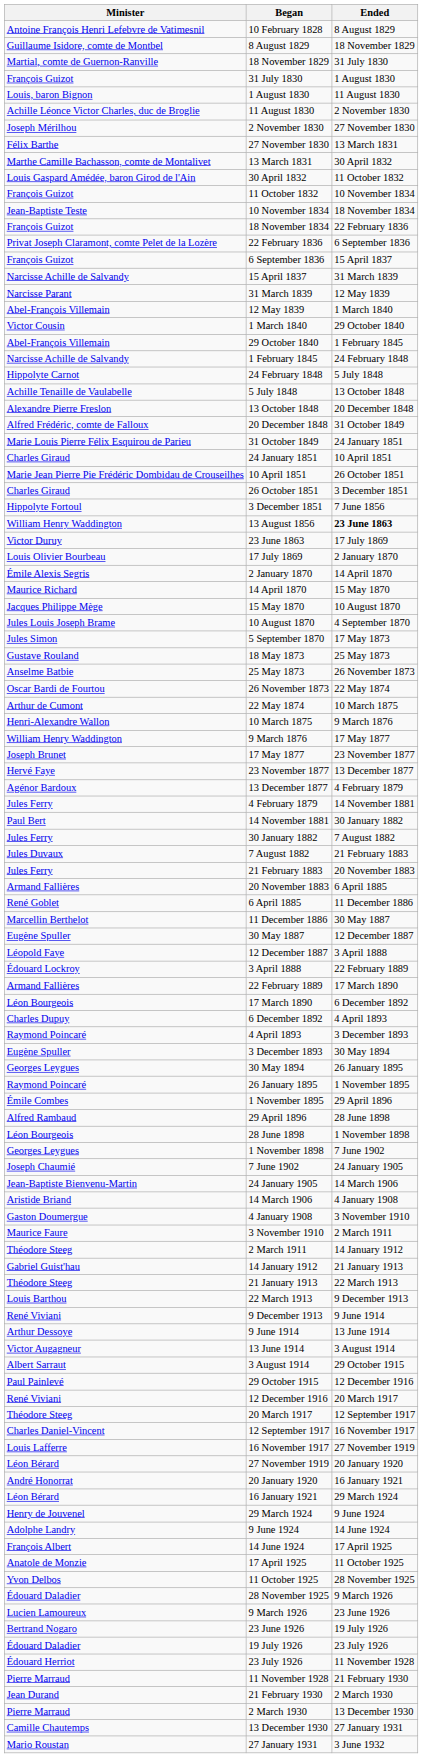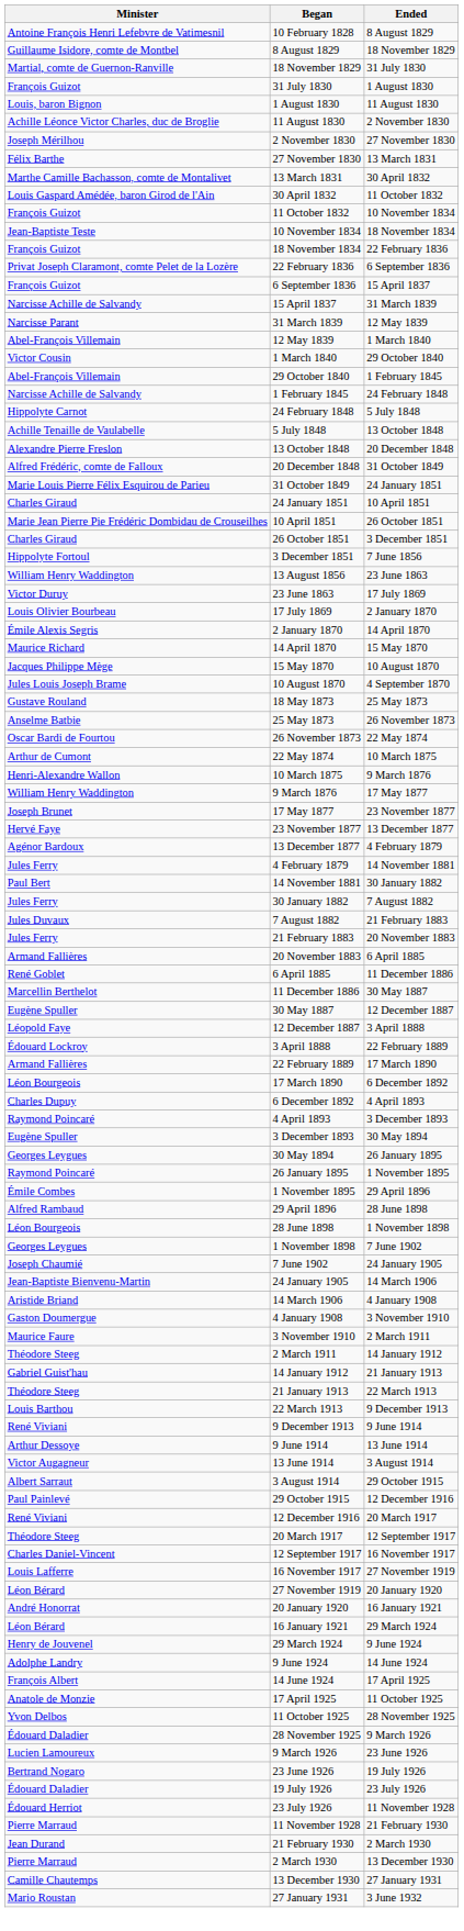13 August 1856 | Ended: bold -> normal
- row: Jules Simon | 5 September 1870 | 17 May 1873
